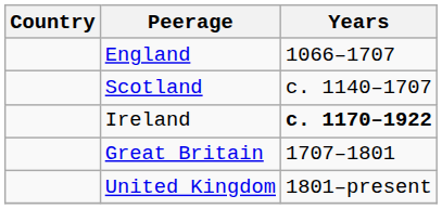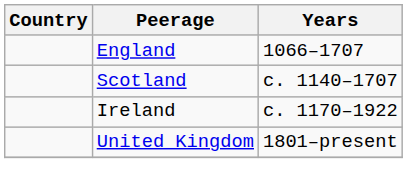Ireland | Years: bold -> normal
- row: Great Britain | 1707–1801
